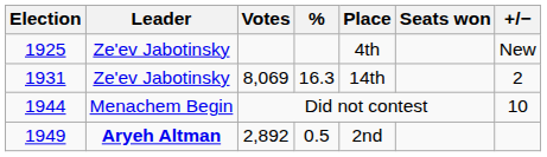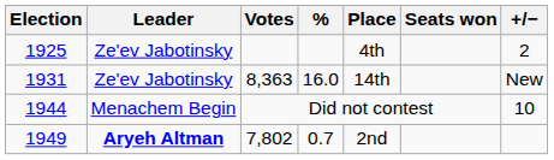1925 | +/−: New -> 2
1931 | Votes: 8,069 -> 8,363
1931 | %: 16.3 -> 16.0
1931 | +/−: 2 -> New
1949 | Votes: 2,892 -> 7,802
1949 | %: 0.5 -> 0.7
